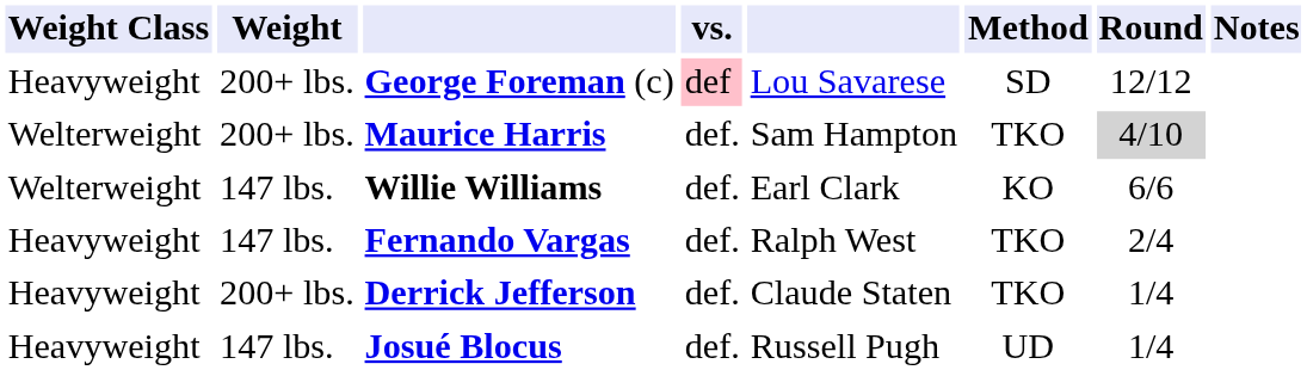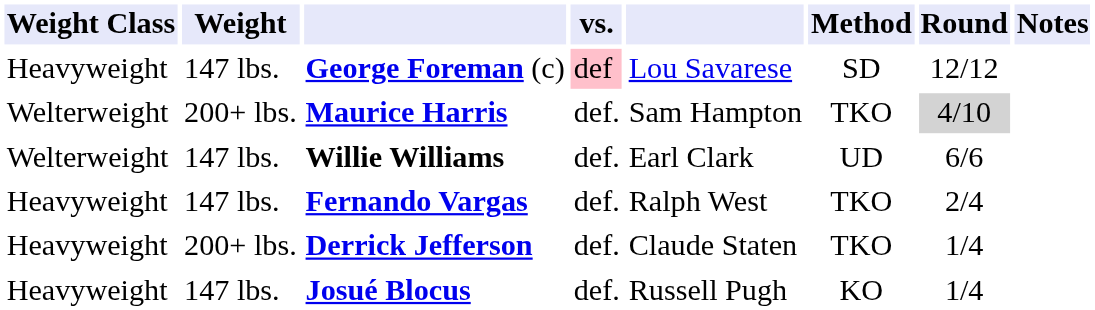George Foreman (c) | Weight: 200+ lbs. -> 147 lbs.
Willie Williams | Method: KO -> UD
Josué Blocus | Method: UD -> KO
